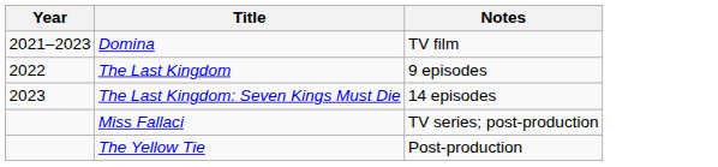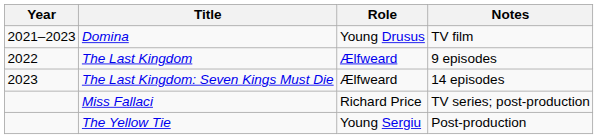+ column: Role | Young Drusus | Ælfweard | Ælfweard | Richard Price | Young Sergiu
